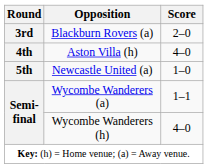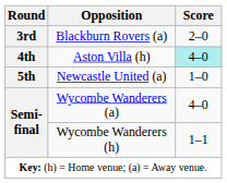Aston Villa (h) | Score: no background -> paleturquoise background
Wycombe Wanderers (a) | Score: 1–1 -> 4–0
Wycombe Wanderers (h) | Score: 4–0 -> 1–1
